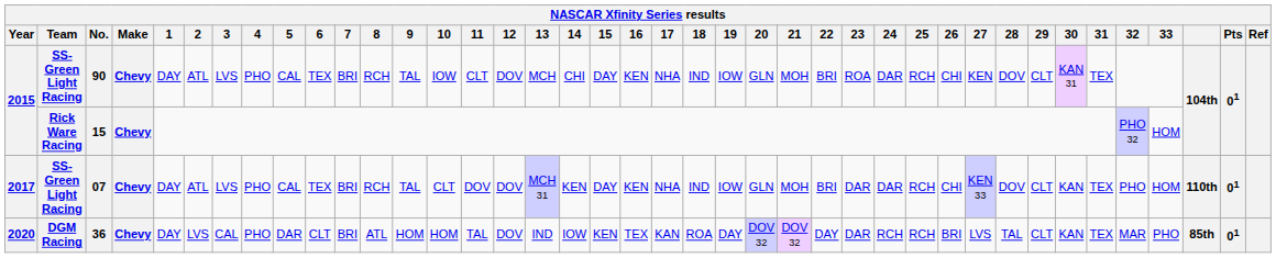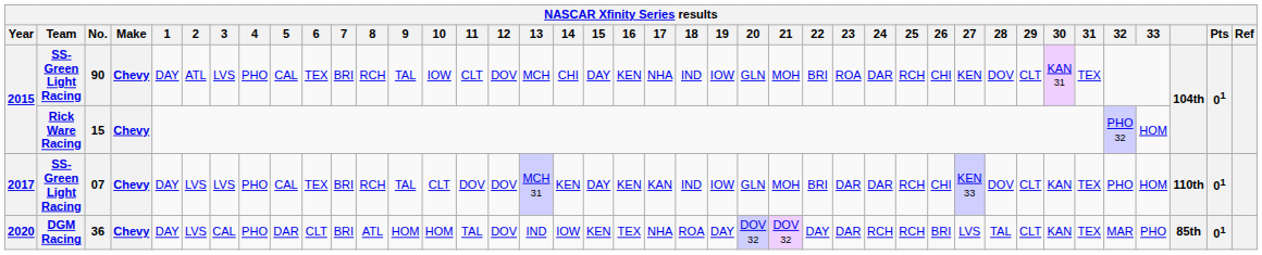07 | 2: ATL -> LVS
07 | 17: NHA -> KAN
36 | 17: KAN -> NHA
